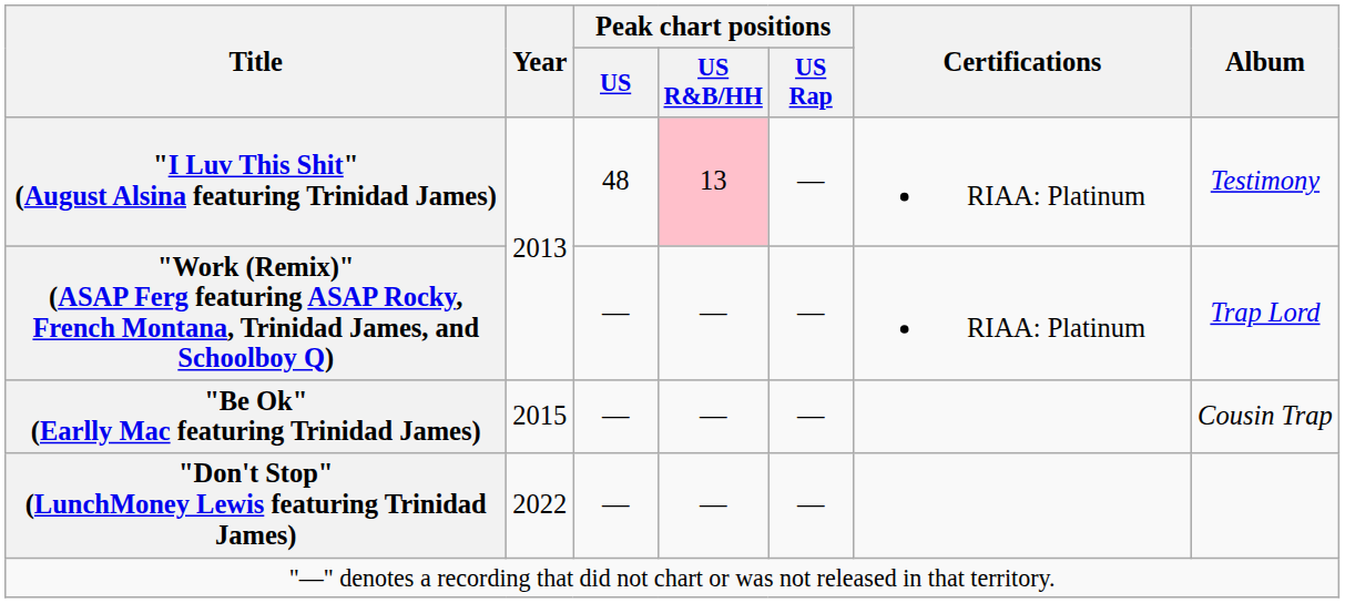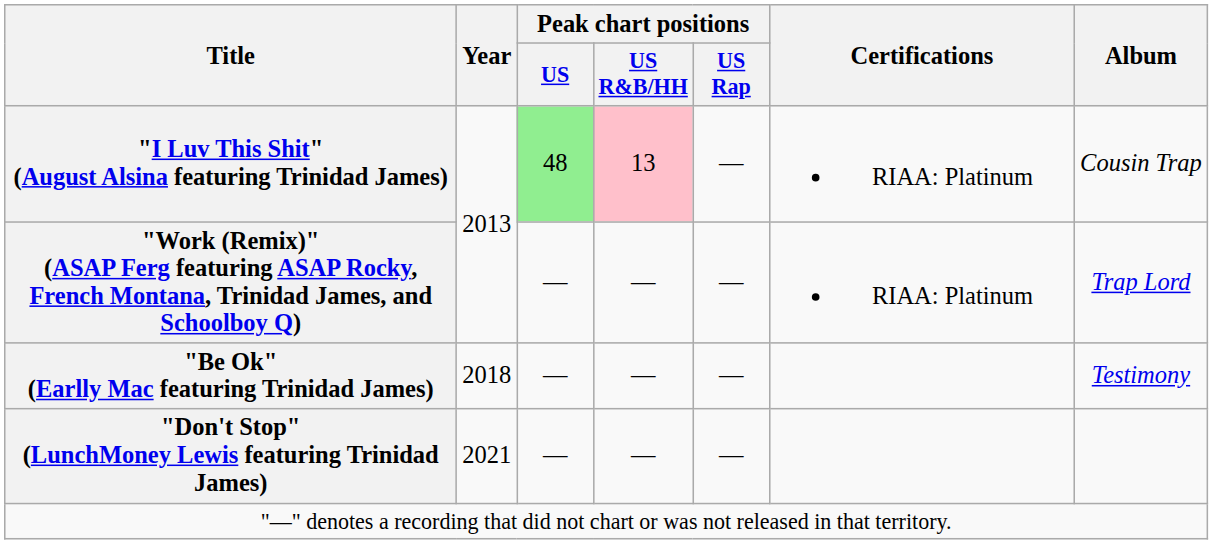"I Luv This Shit" (August Alsina featuring Trinidad James) | Peak chart positions / US: no background -> lightgreen background
"I Luv This Shit" (August Alsina featuring Trinidad James) | Album: Testimony -> Cousin Trap
"Be Ok" (Earlly Mac featuring Trinidad James) | Year: 2015 -> 2018
"Be Ok" (Earlly Mac featuring Trinidad James) | Album: Cousin Trap -> Testimony
"Don't Stop" (LunchMoney Lewis featuring Trinidad James) | Year: 2022 -> 2021
